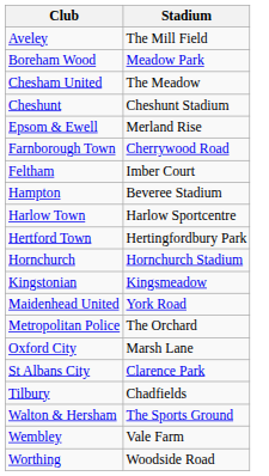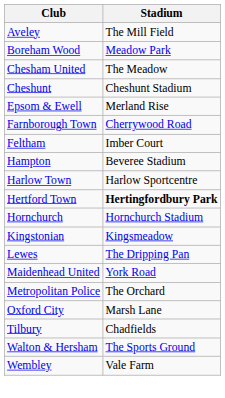Hertford Town | Stadium: normal -> bold
+ row: Lewes | The Dripping Pan
- row: St Albans City | Clarence Park
- row: Worthing | Woodside Road
